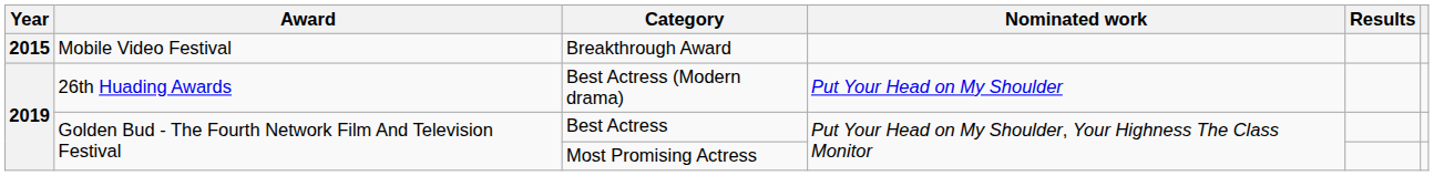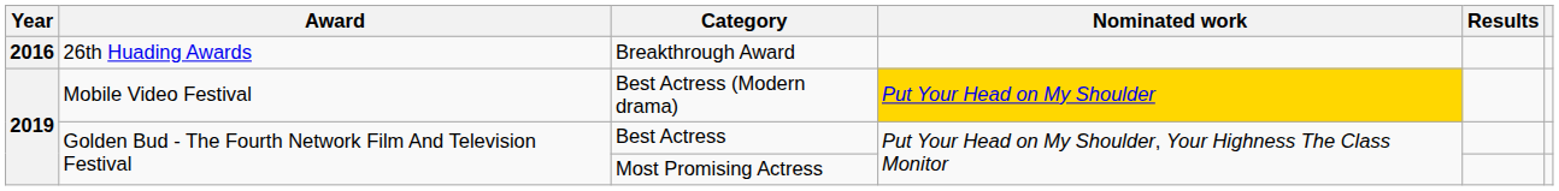Breakthrough Award | Year: 2015 -> 2016
Breakthrough Award | Award: Mobile Video Festival -> 26th Huading Awards
Best Actress (Modern drama) | Award: 26th Huading Awards -> Mobile Video Festival
Best Actress (Modern drama) | Nominated work: no background -> gold background
